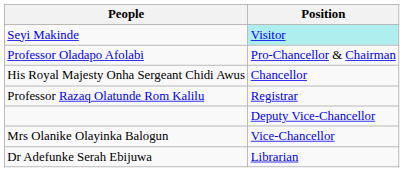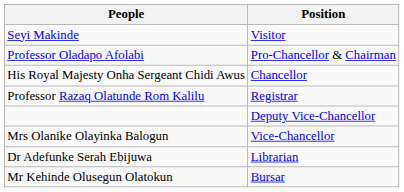Seyi Makinde | Position: paleturquoise background -> no background
+ row: Mr Kehinde Olusegun Olatokun | Bursar
